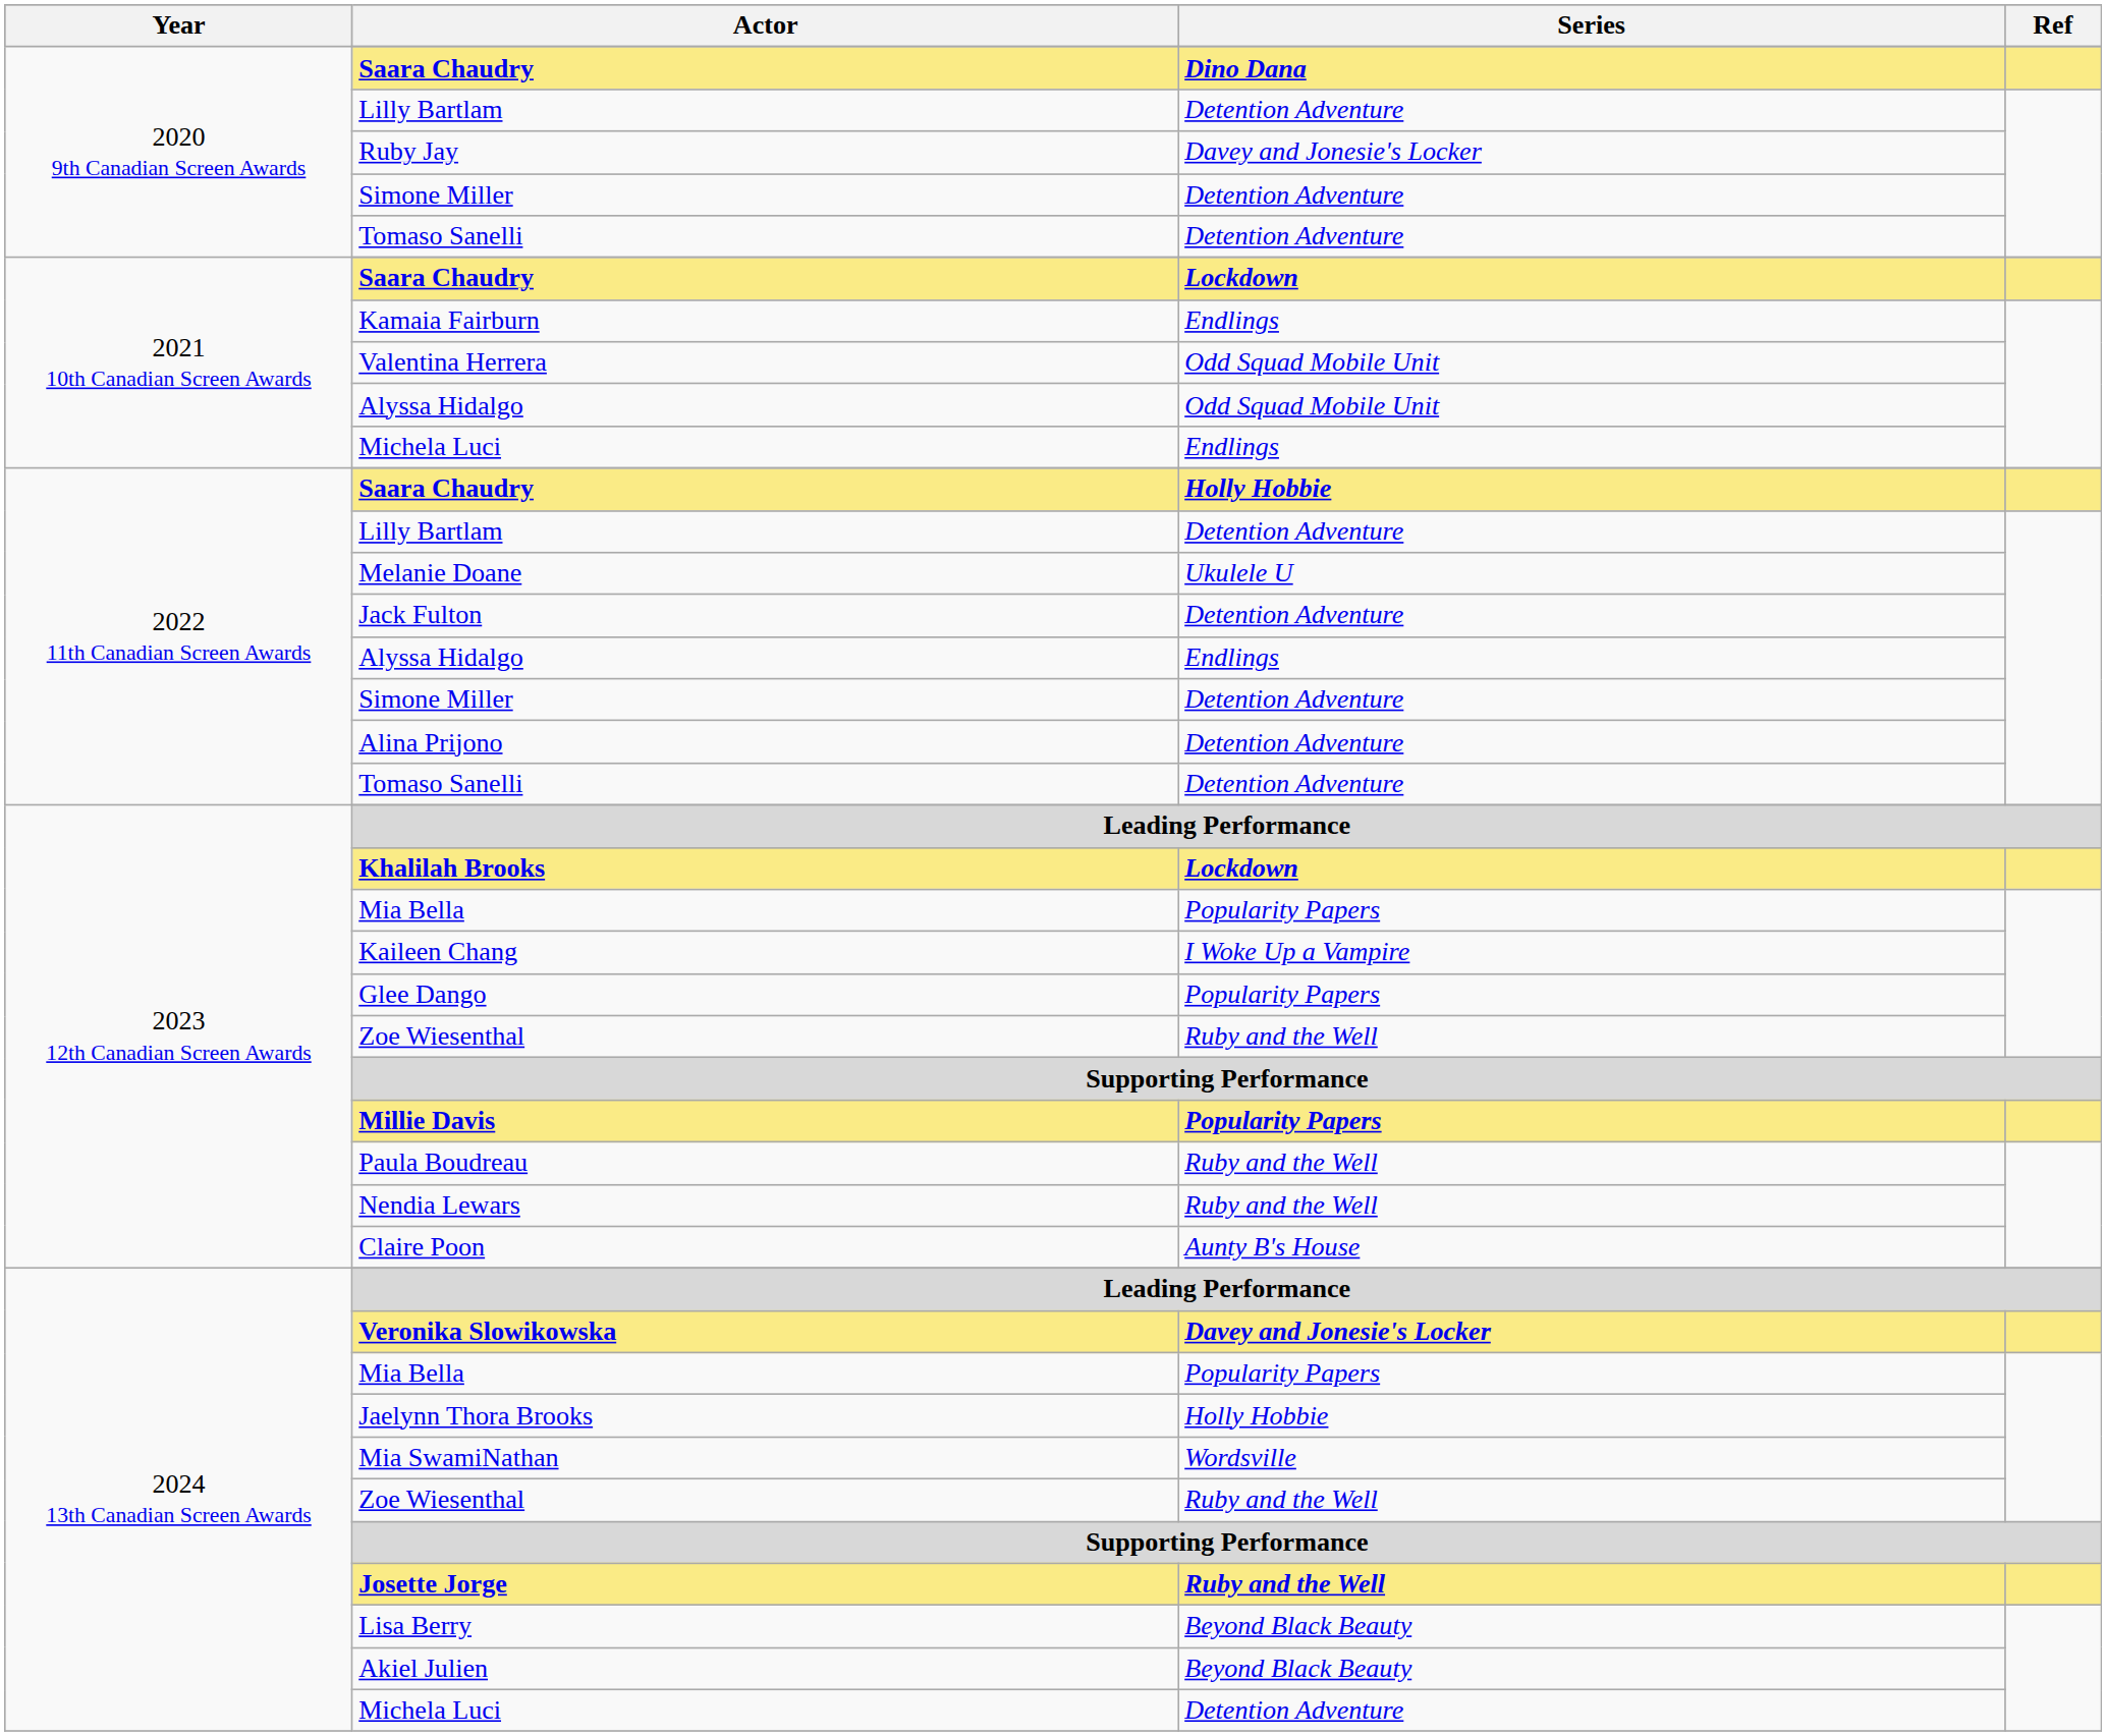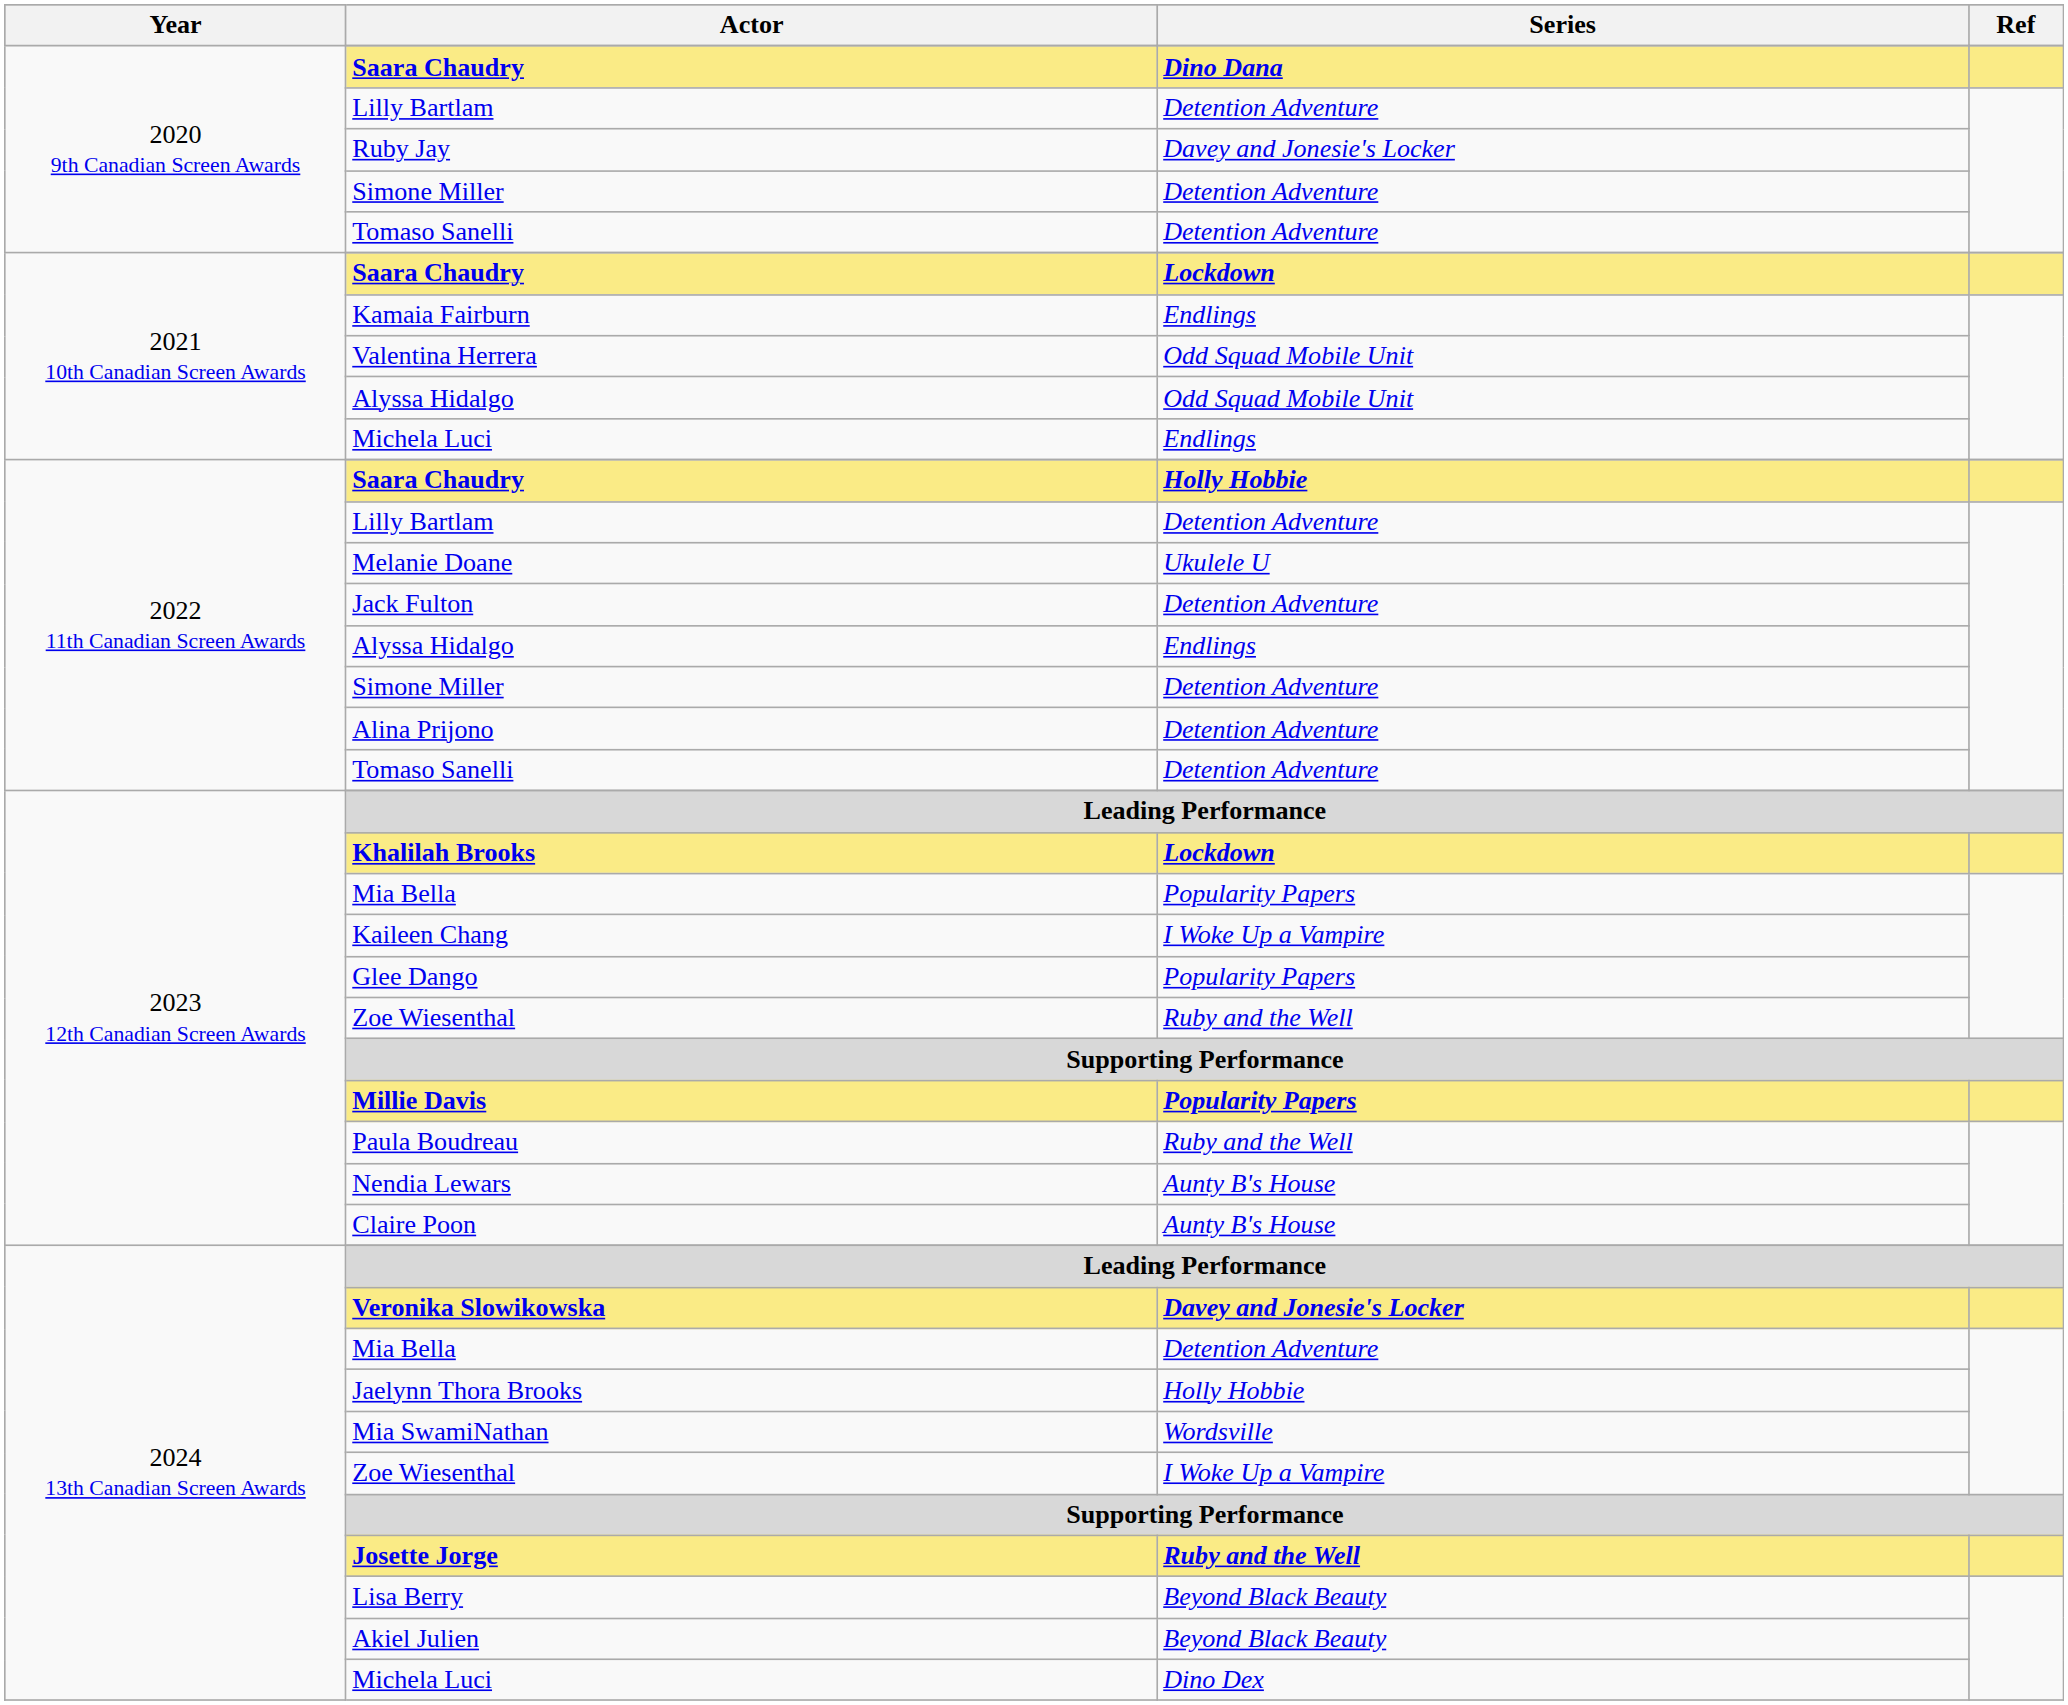Nendia Lewars | Series: Ruby and the Well -> Aunty B's House
2024 13th Canadian Screen Awards / Mia Bella | Series: Popularity Papers -> Detention Adventure
2024 13th Canadian Screen Awards / Zoe Wiesenthal | Series: Ruby and the Well -> I Woke Up a Vampire
2024 13th Canadian Screen Awards / Michela Luci | Series: Detention Adventure -> Dino Dex
